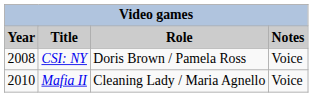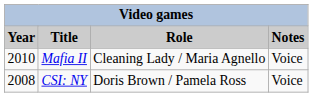rows swapped: CSI: NY <-> Mafia II
